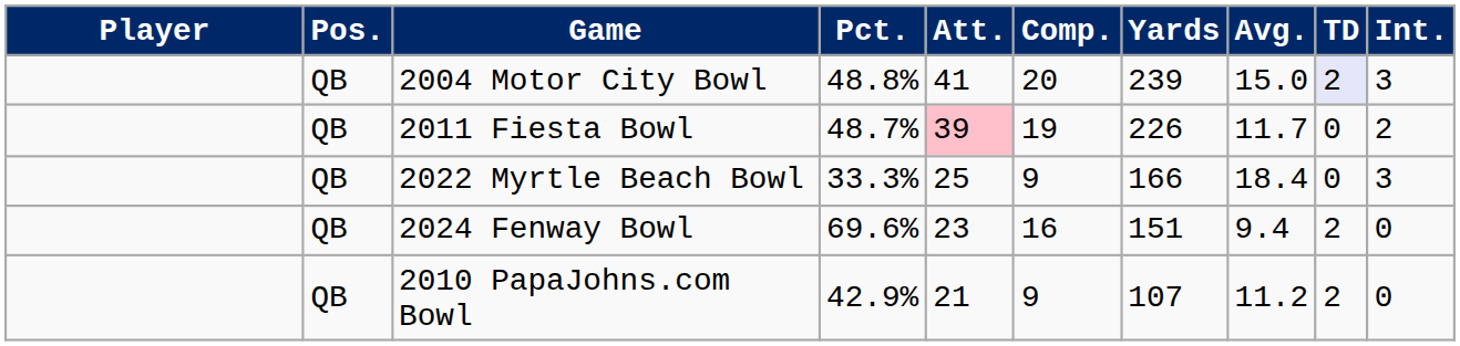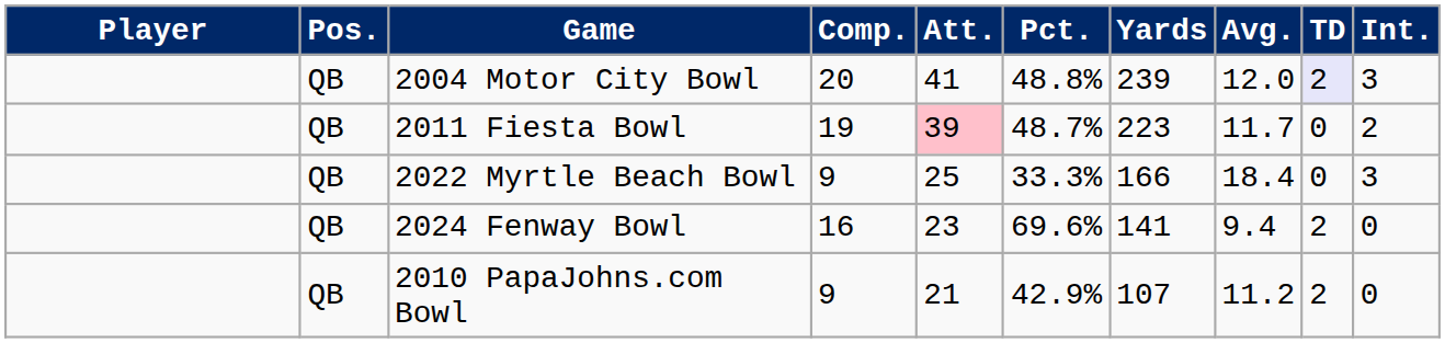columns swapped: Comp. <-> Pct.
2004 Motor City Bowl | Avg.: 15.0 -> 12.0
2011 Fiesta Bowl | Yards: 226 -> 223
2024 Fenway Bowl | Yards: 151 -> 141
